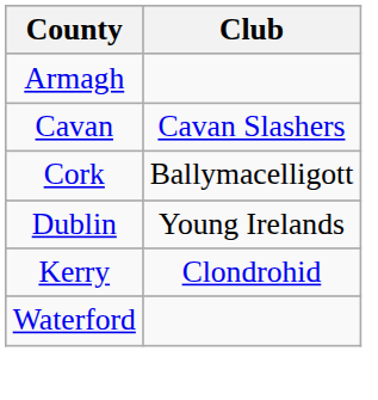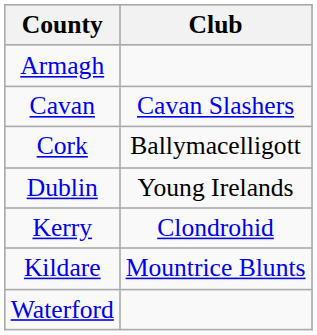+ row: Kildare | Mountrice Blunts
